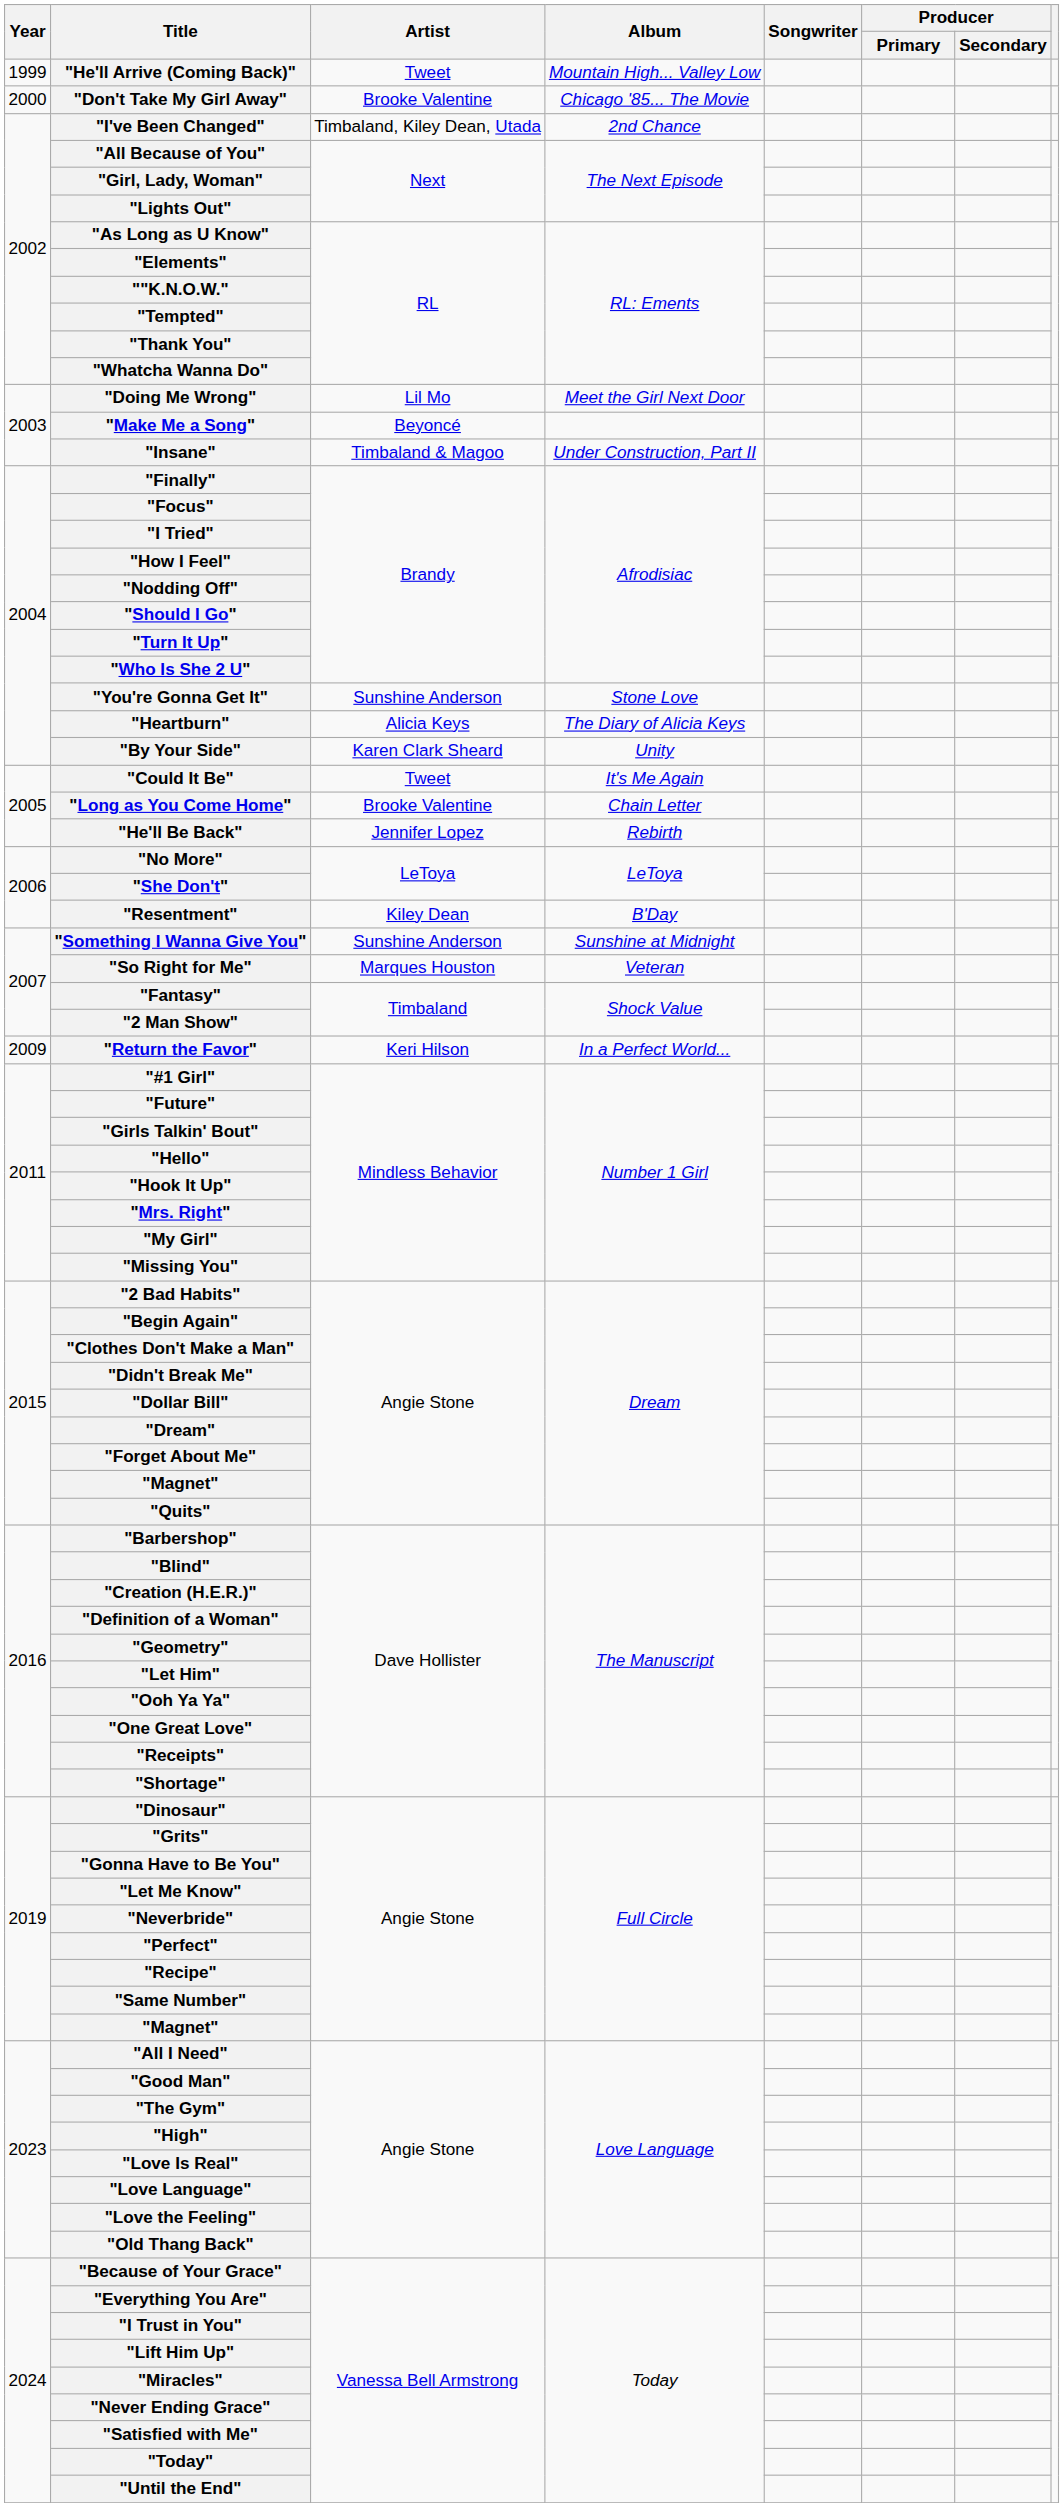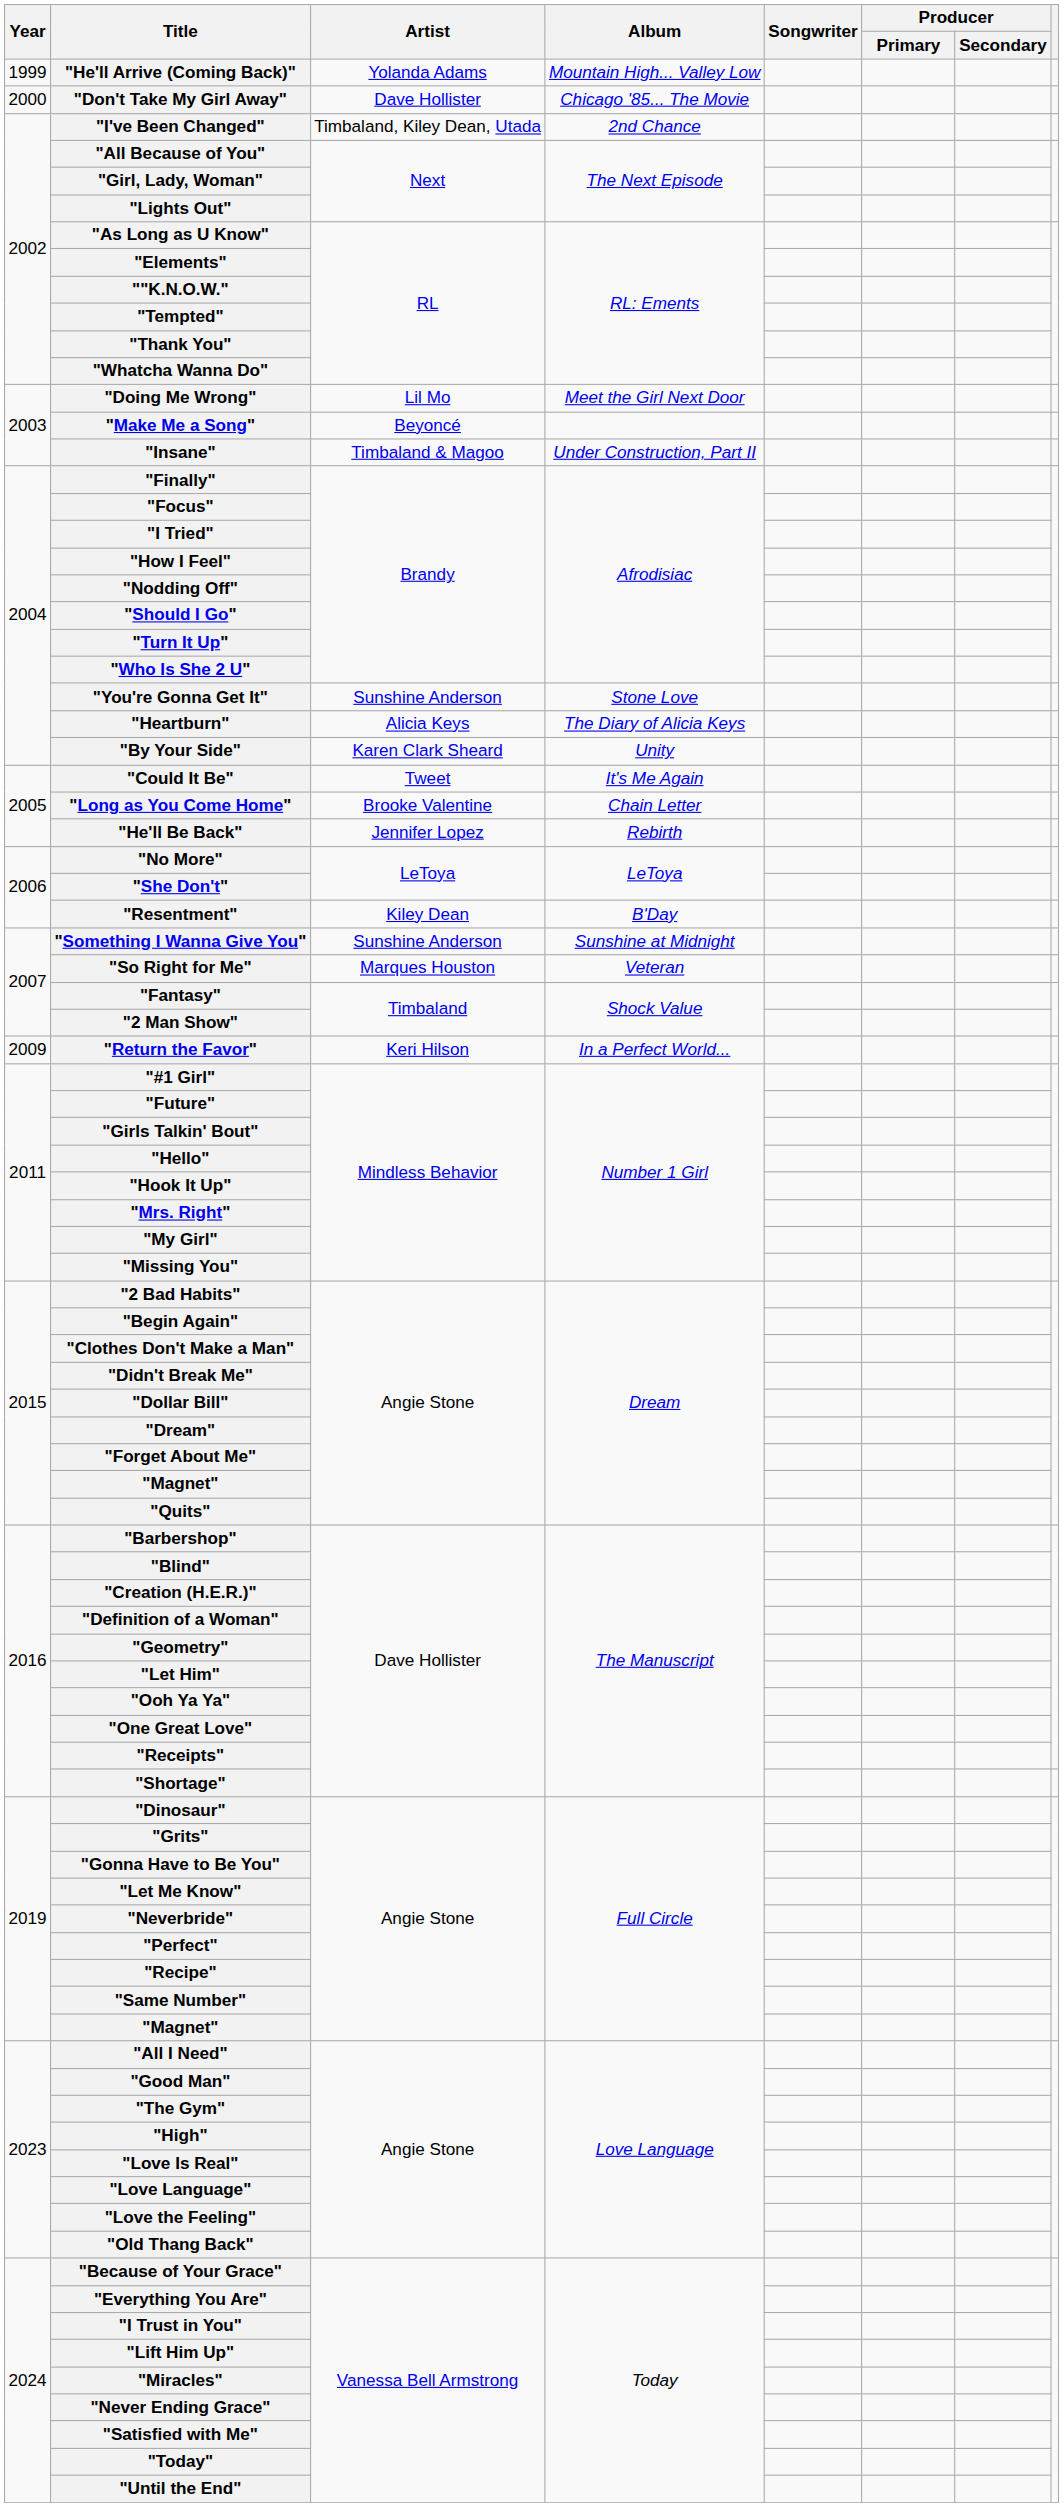"He'll Arrive (Coming Back)" | Artist: Tweet -> Yolanda Adams
"Don't Take My Girl Away" | Artist: Brooke Valentine -> Dave Hollister
